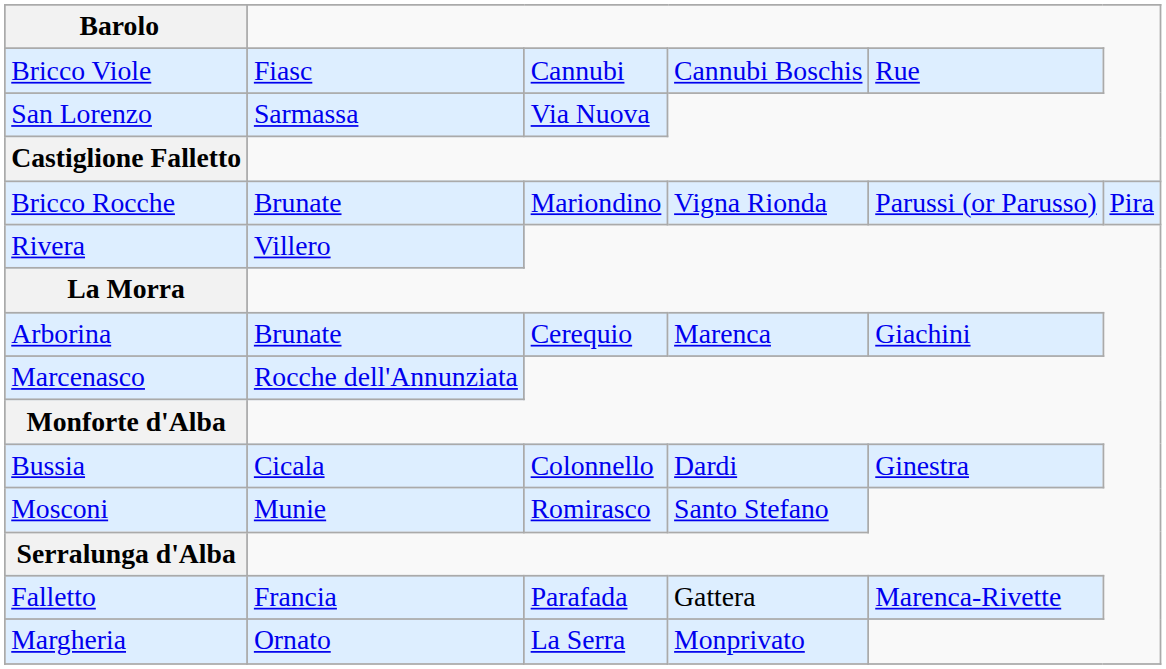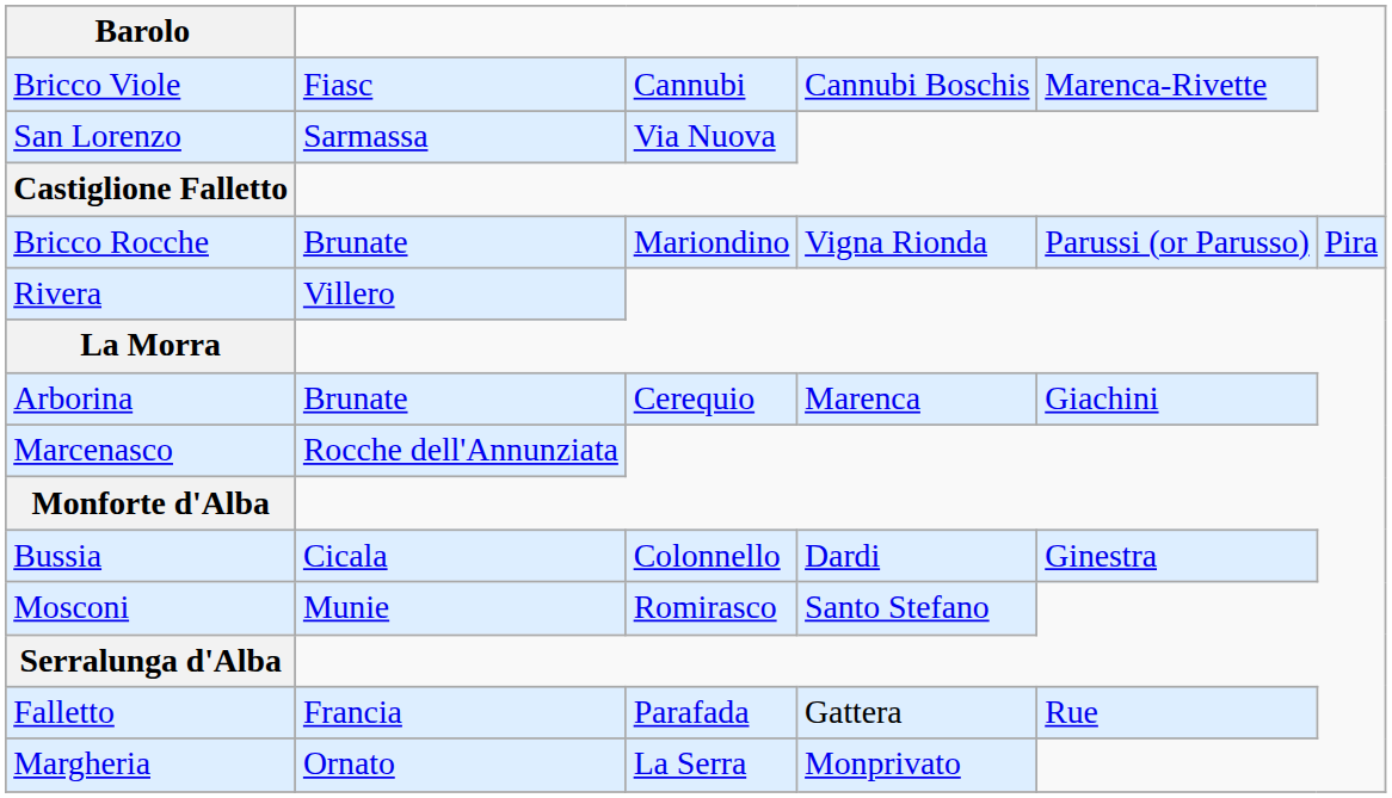Bricco Viole | column 5: Rue -> Marenca-Rivette
Falletto | column 5: Marenca-Rivette -> Rue
